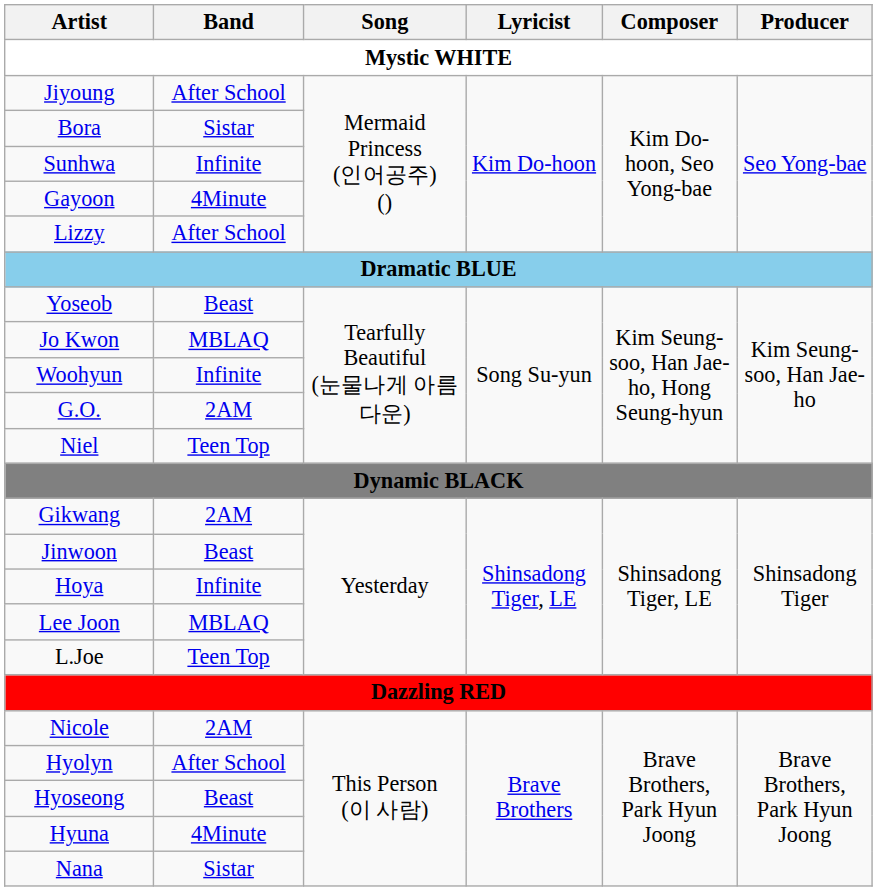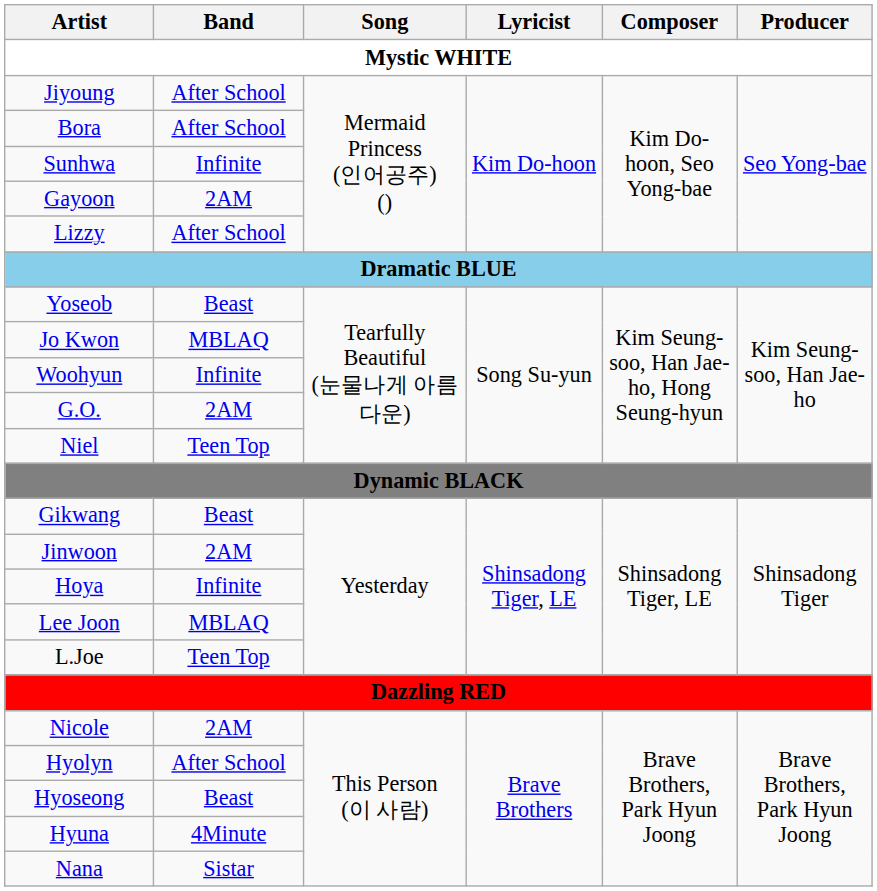Bora | Band: Sistar -> After School
Gayoon | Band: 4Minute -> 2AM
Gikwang | Band: 2AM -> Beast
Jinwoon | Band: Beast -> 2AM
